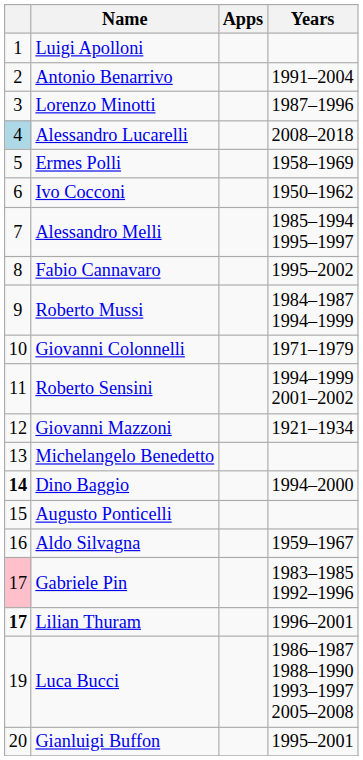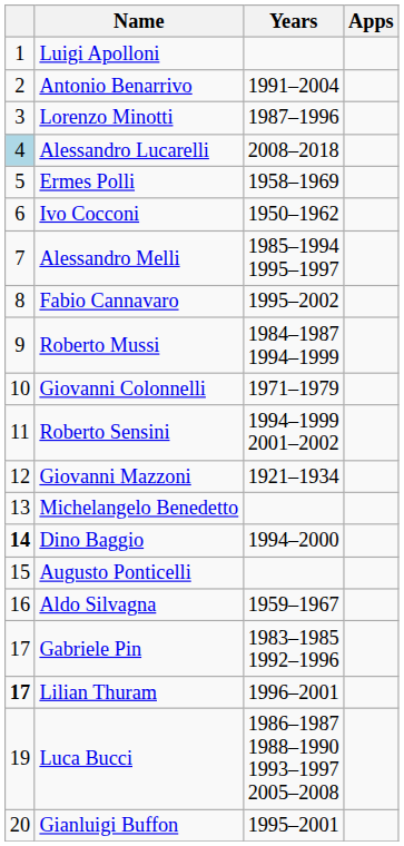columns swapped: Years <-> Apps
Gabriele Pin | column 1: pink background -> no background
